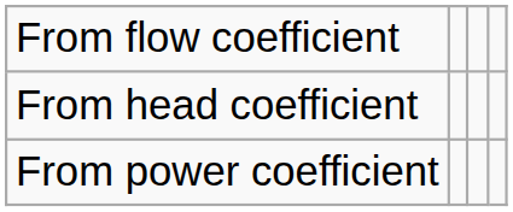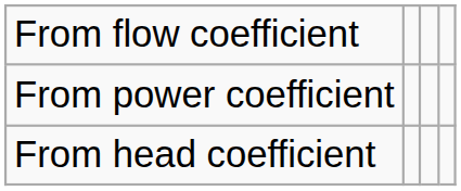rows swapped: From head coefficient <-> From power coefficient
